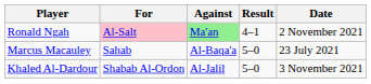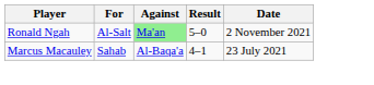Ronald Ngah | For: pink background -> no background
Ronald Ngah | Result: 4–1 -> 5–0
Marcus Macauley | Result: 5–0 -> 4–1
- row: Khaled Al-Dardour | Shabab Al-Ordon | Al-Jalil | 5–0 | 3 November 2021
